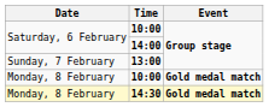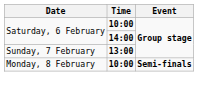Monday, 8 February / 10:00 | Event: Gold medal match -> Semi-finals
- row: Monday, 8 February | 14:30 | Gold medal match
